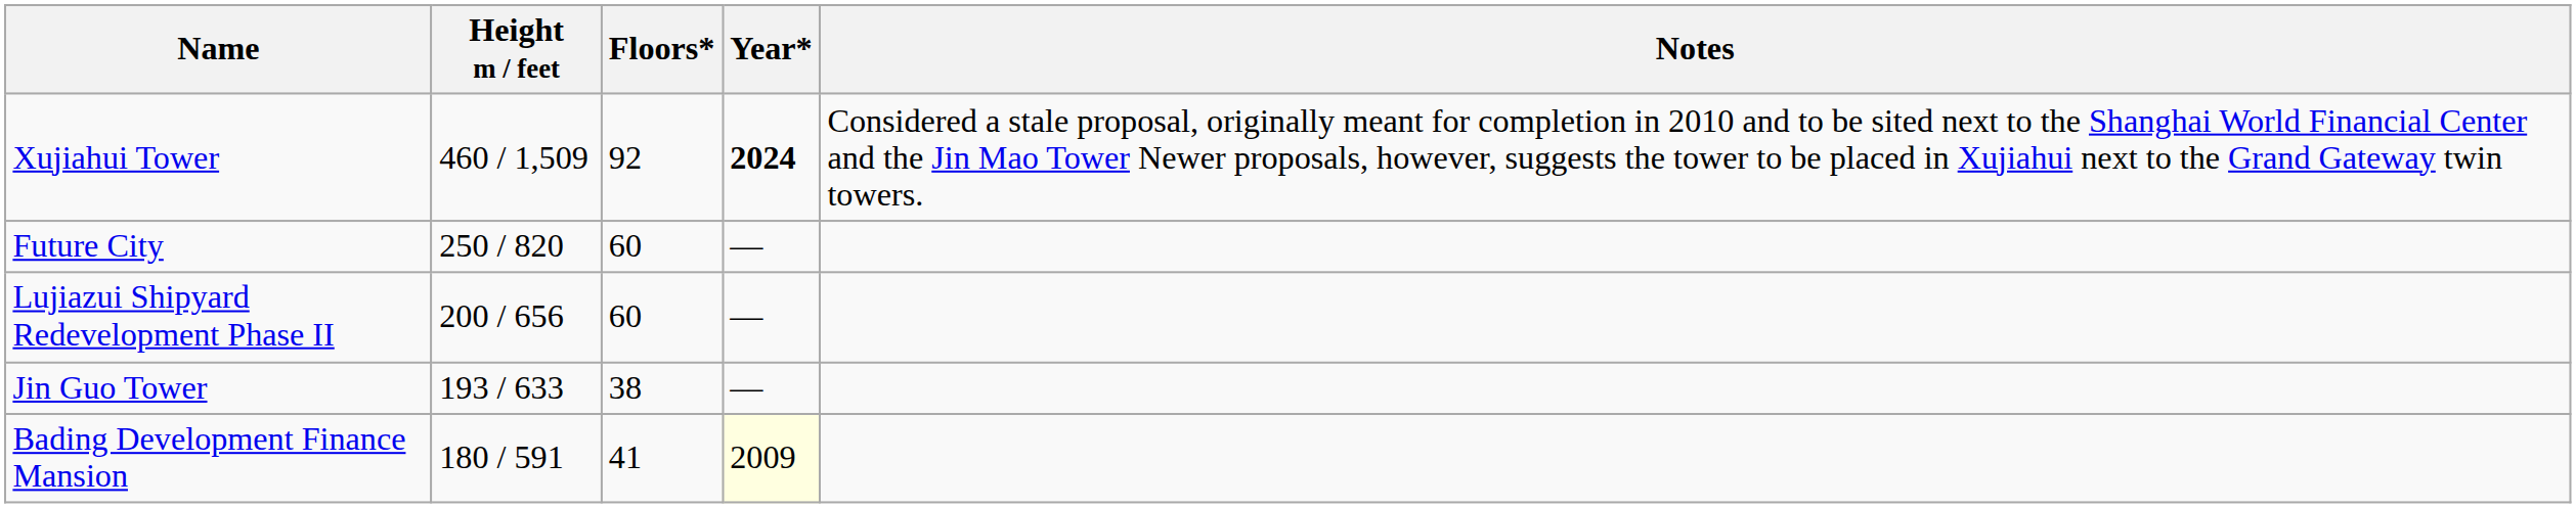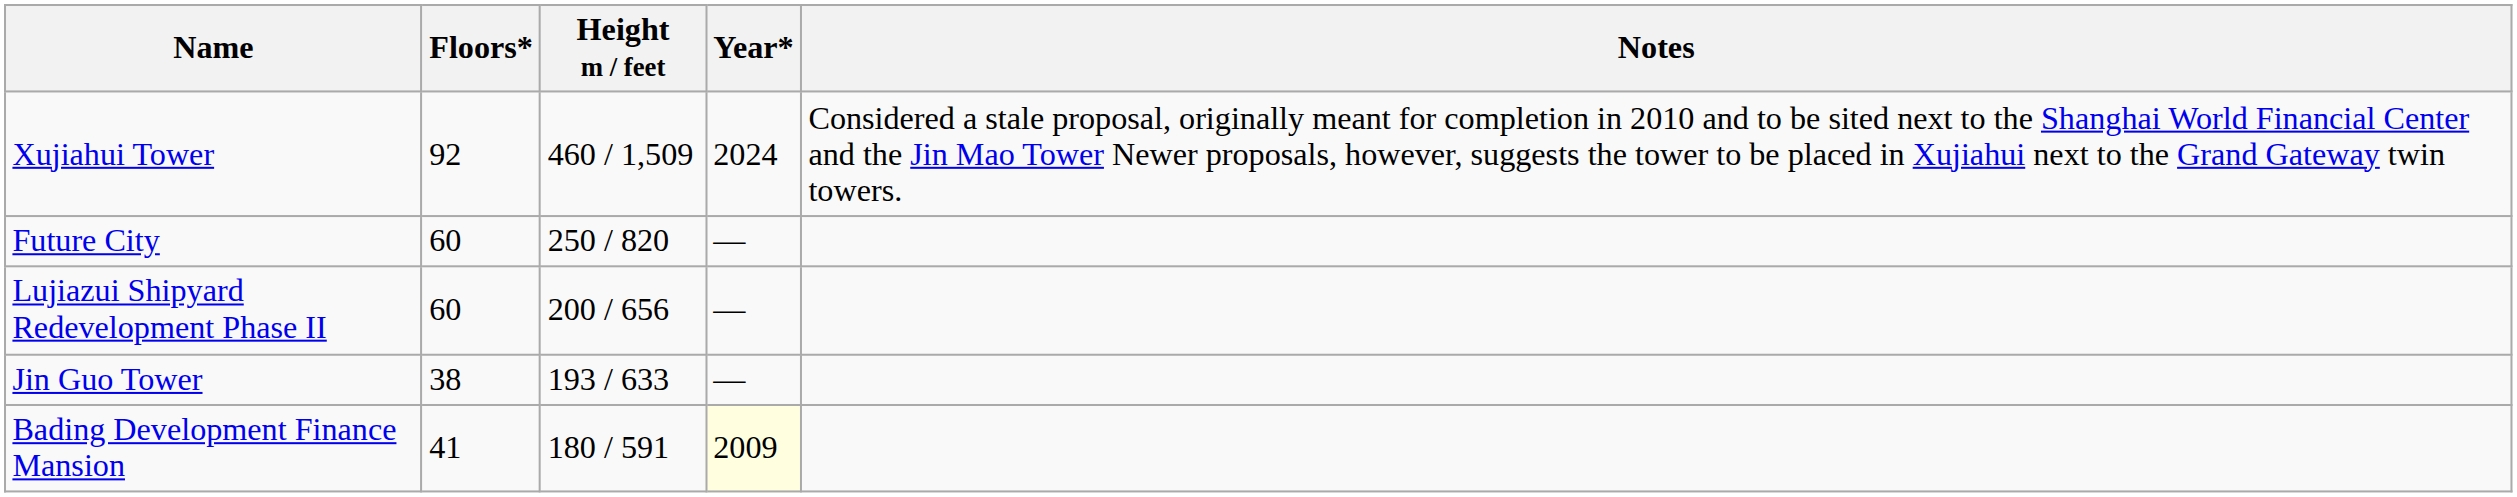columns swapped: Height m / feet <-> Floors*
Xujiahui Tower | Year*: bold -> normal
